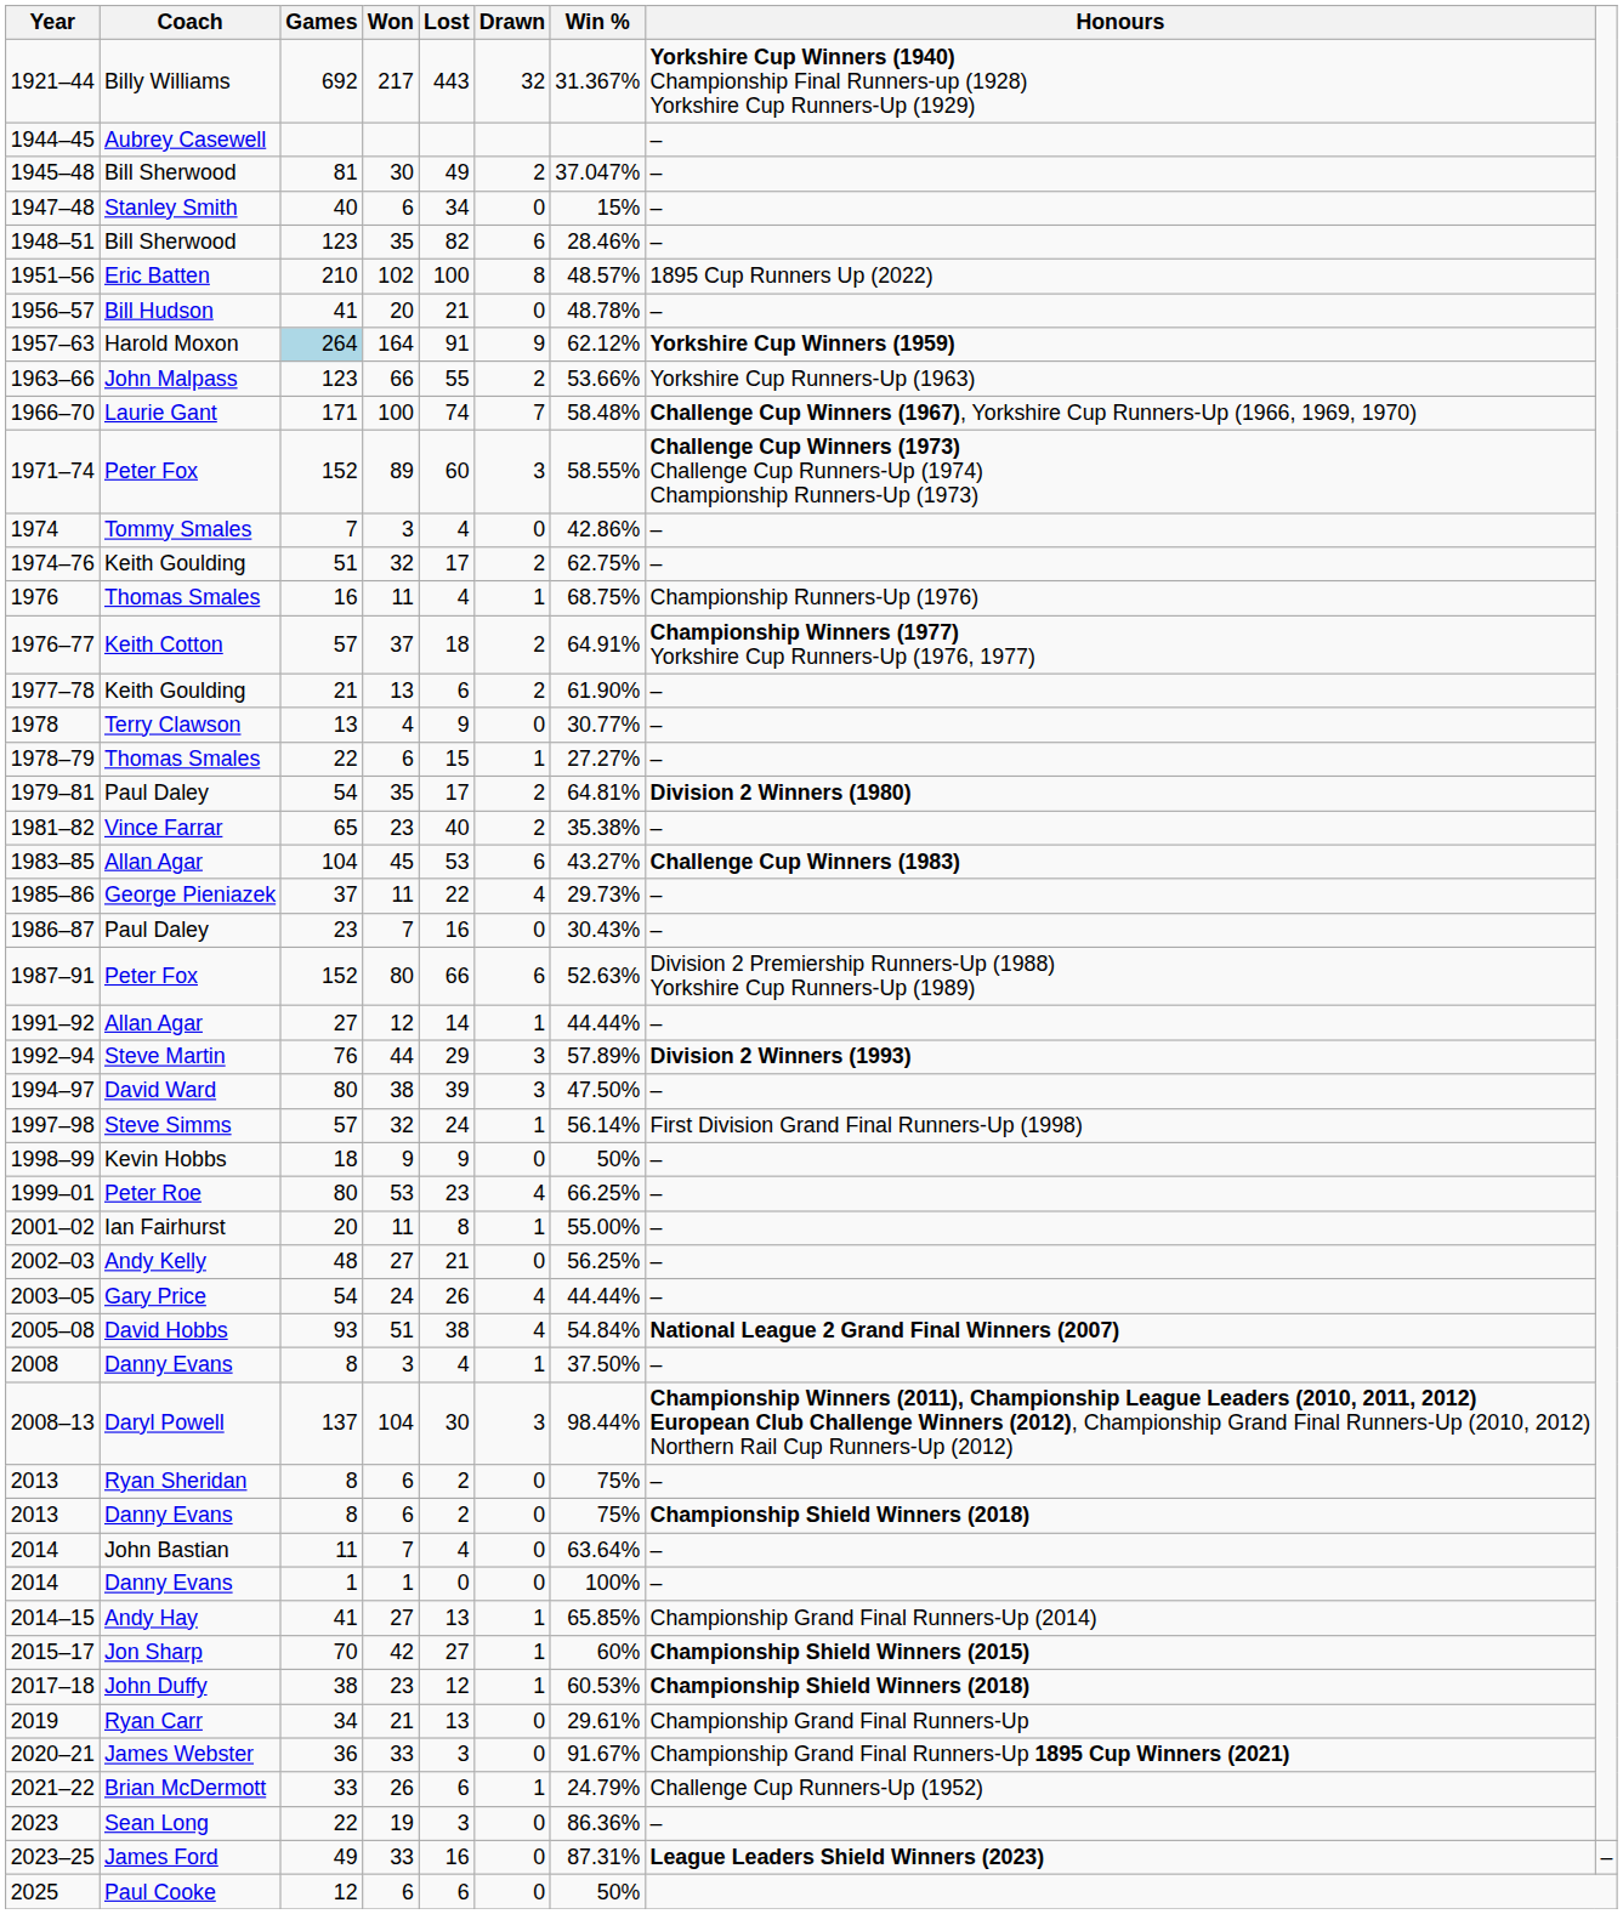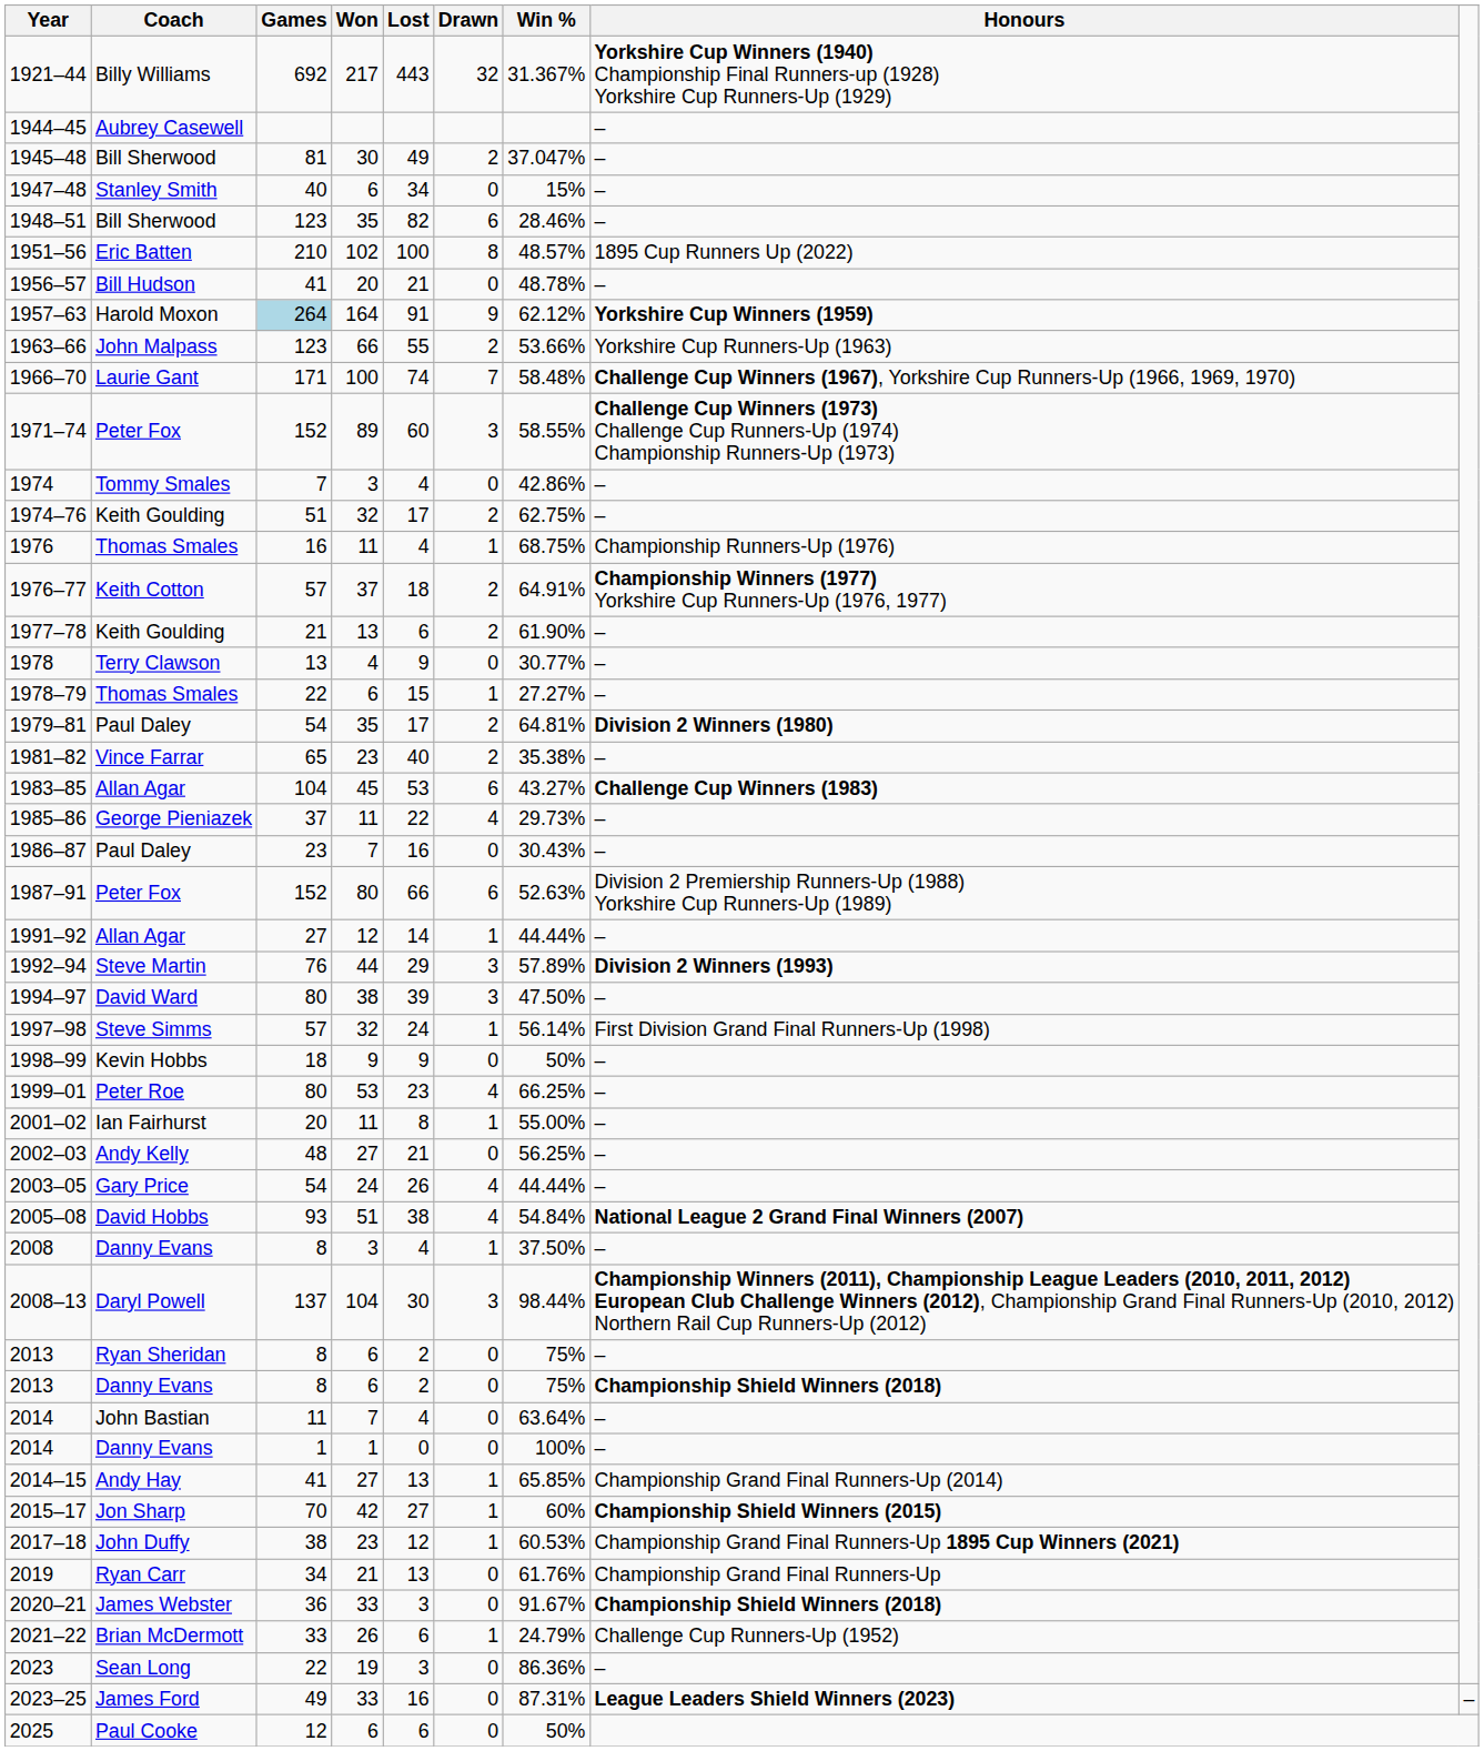2017–18 | Honours: Championship Shield Winners (2018) -> Championship Grand Final Runners-Up 1895 Cup Winners (2021)
2019 | Win %: 29.61% -> 61.76%
2020–21 | Honours: Championship Grand Final Runners-Up 1895 Cup Winners (2021) -> Championship Shield Winners (2018)
